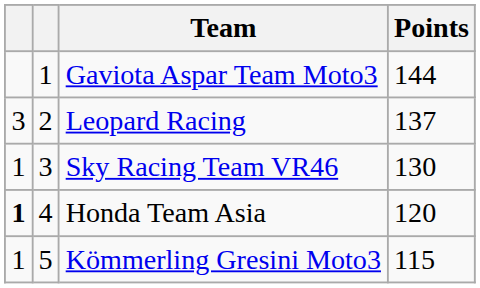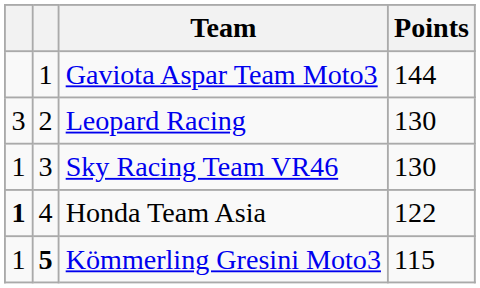Leopard Racing | Points: 137 -> 130
Honda Team Asia | Points: 120 -> 122
Kömmerling Gresini Moto3 | column 2: normal -> bold
